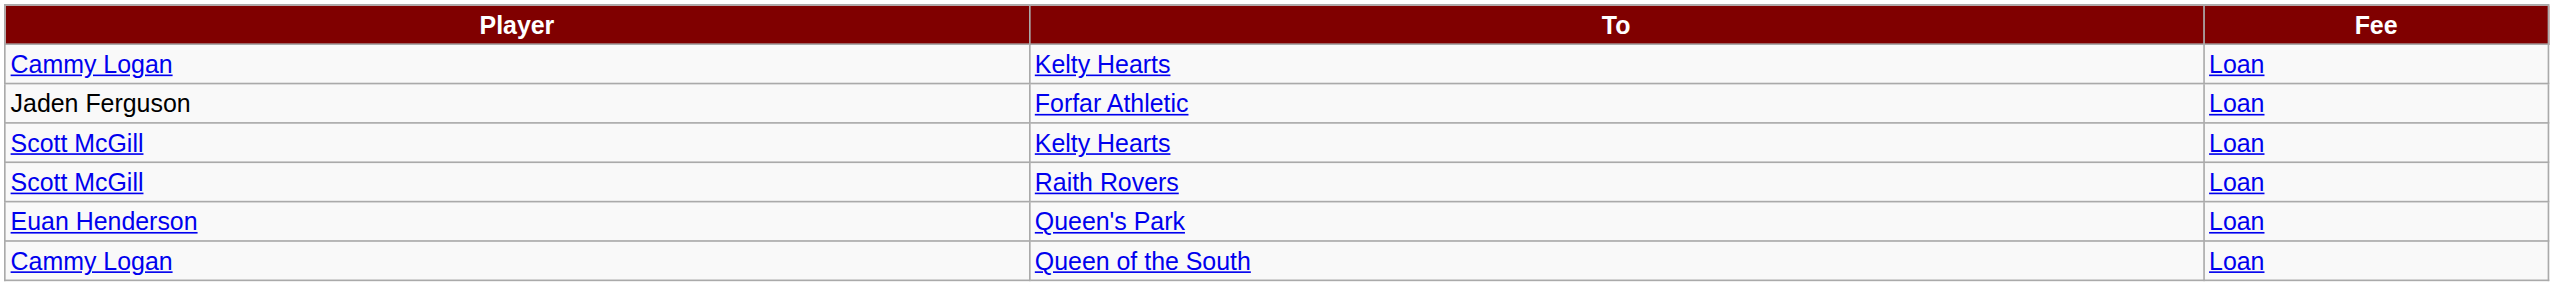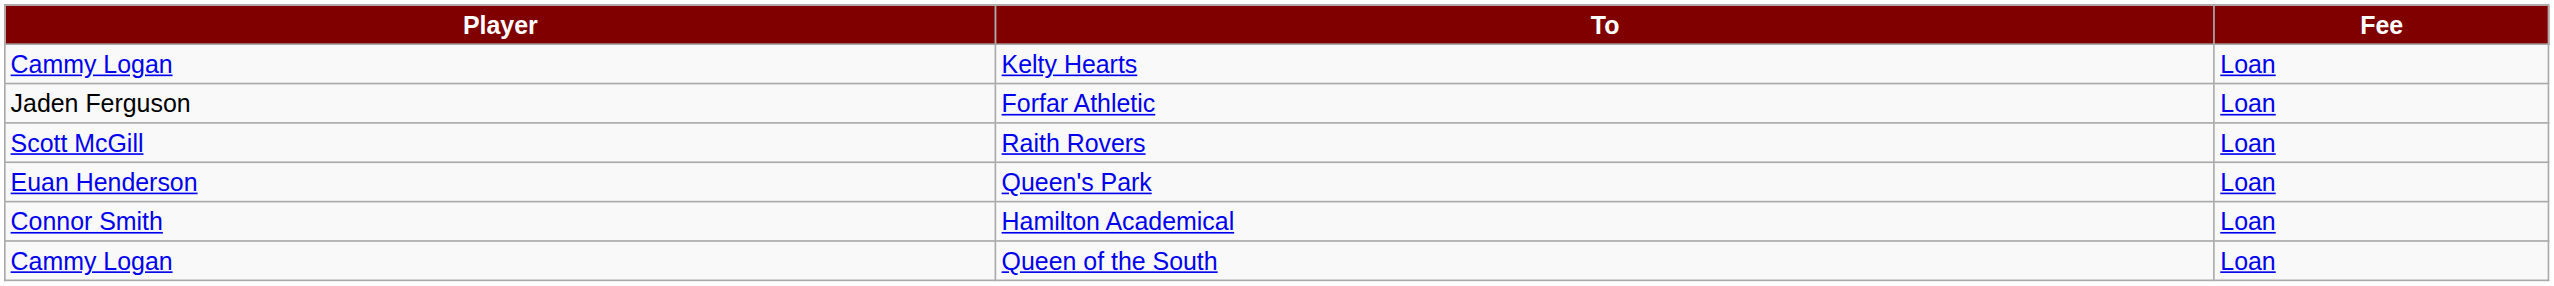- row: Scott McGill | Kelty Hearts | Loan
+ row: Connor Smith | Hamilton Academical | Loan
